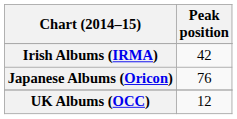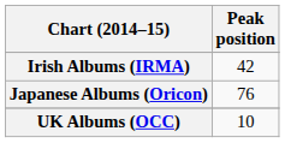UK Albums (OCC) | Peak position: 12 -> 10
